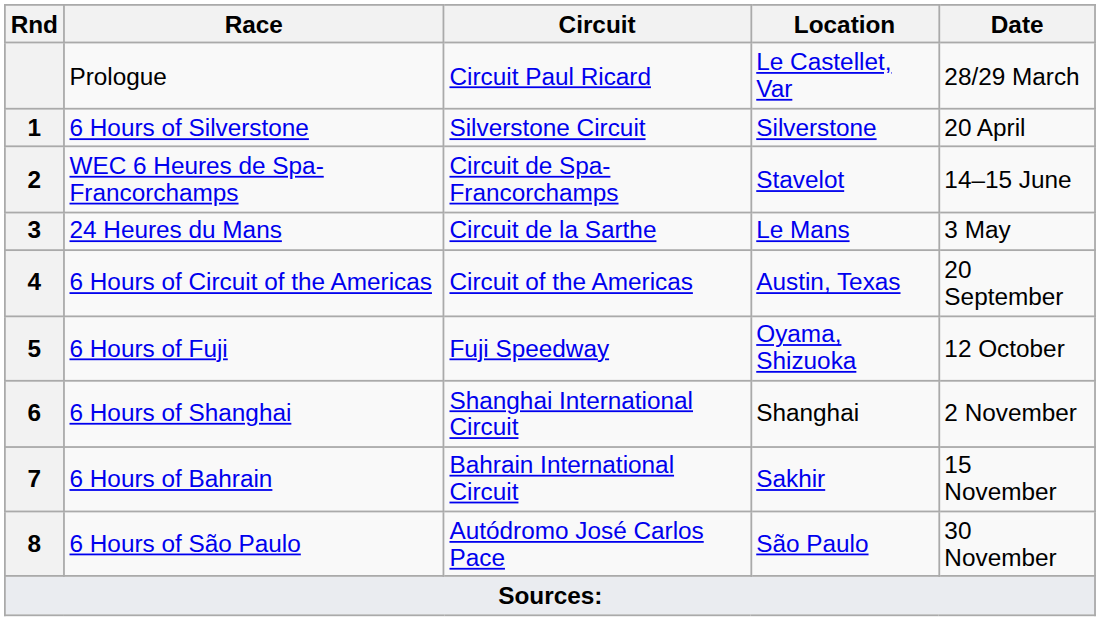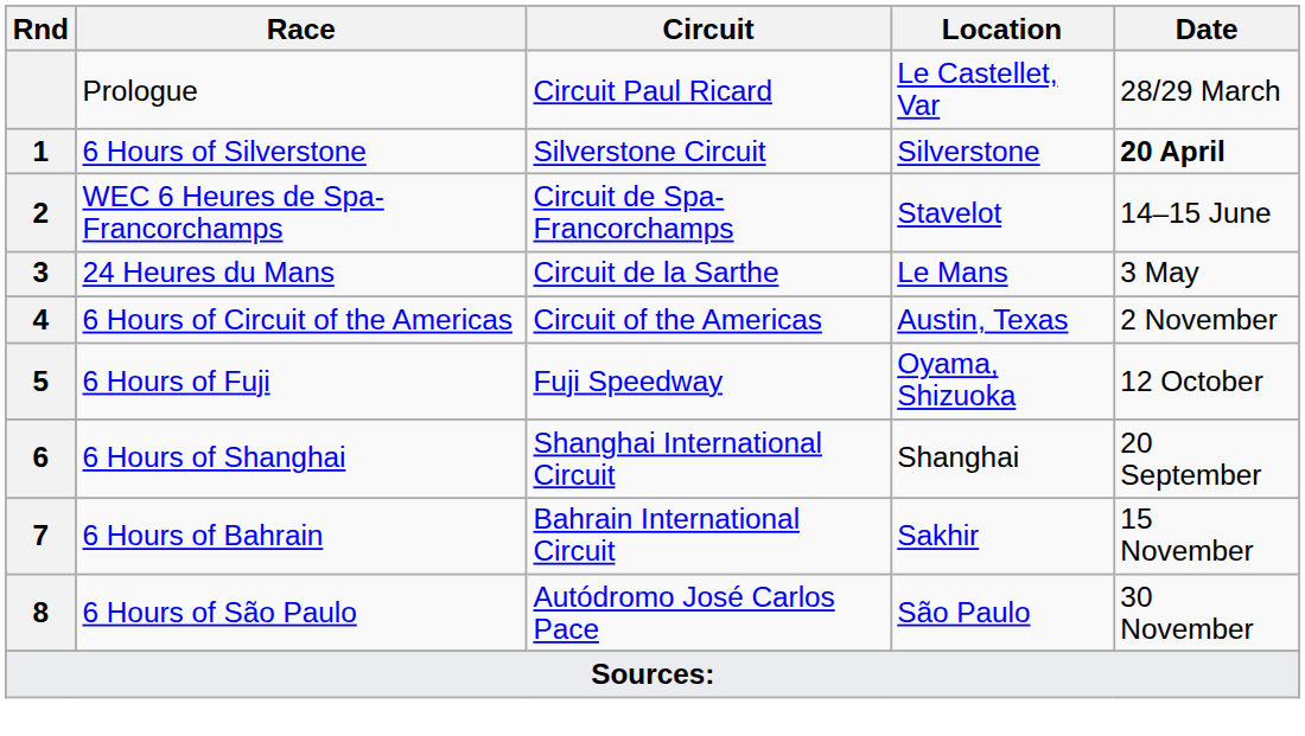6 Hours of Silverstone | Date: normal -> bold
6 Hours of Circuit of the Americas | Date: 20 September -> 2 November
6 Hours of Shanghai | Date: 2 November -> 20 September
